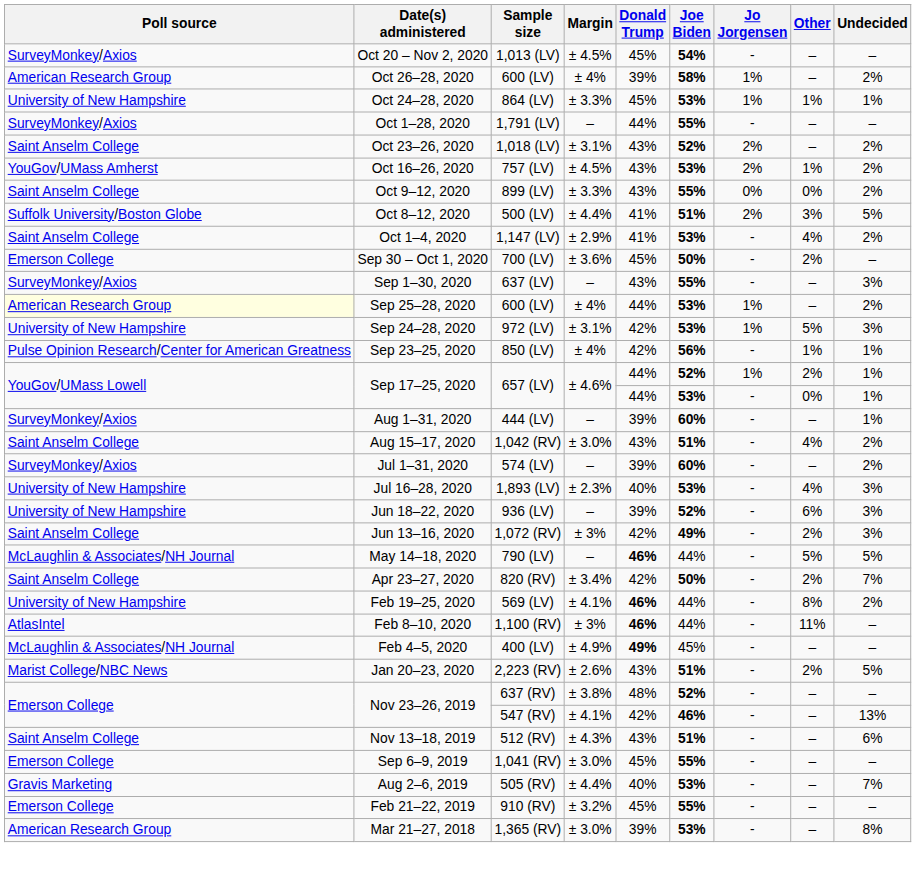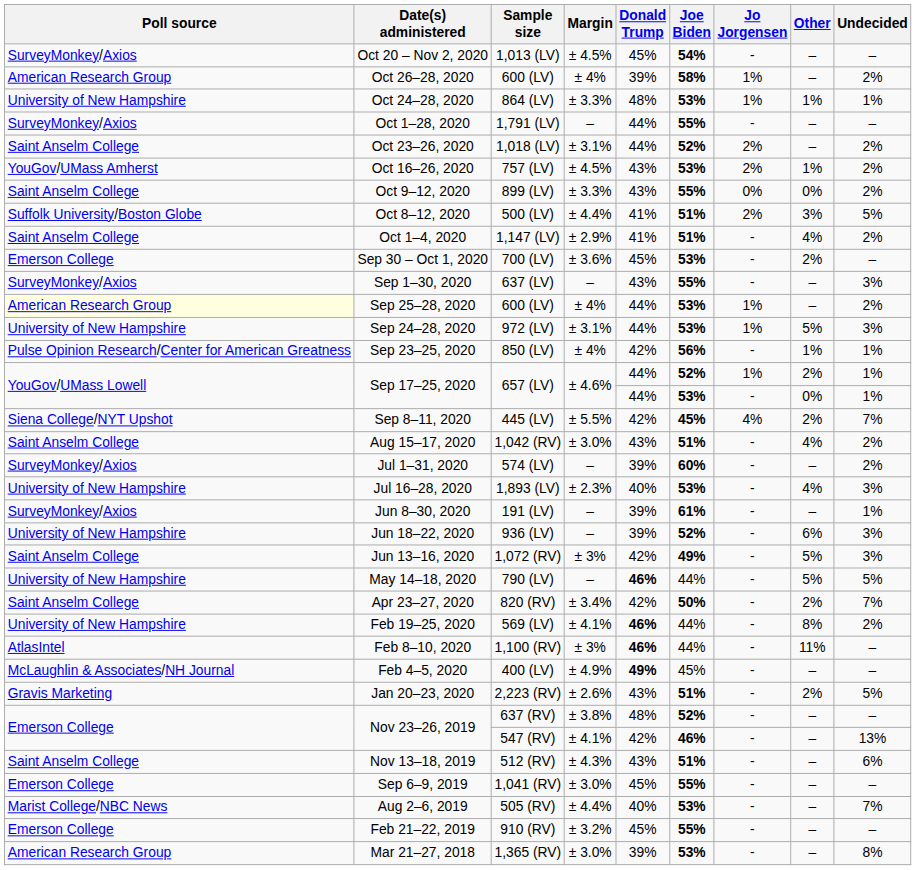Oct 24–28, 2020 | Donald Trump: 45% -> 48%
Oct 23–26, 2020 | Donald Trump: 43% -> 44%
Oct 1–4, 2020 | Joe Biden: 53% -> 51%
Sep 30 – Oct 1, 2020 | Joe Biden: 50% -> 53%
Sep 24–28, 2020 | Donald Trump: 42% -> 44%
+ row: Siena College/NYT Upshot | Sep 8–11, 2020 | 445 (LV) | ± 5.5% | 42% | 45% | 4% | 2% | 7%
- row: SurveyMonkey/Axios | Aug 1–31, 2020 | 444 (LV) | – | 39% | 60% | - | – | 1%
+ row: SurveyMonkey/Axios | Jun 8–30, 2020 | 191 (LV) | – | 39% | 61% | - | – | 1%
Jun 13–16, 2020 | Other: 2% -> 5%
May 14–18, 2020 | Poll source: McLaughlin & Associates/NH Journal -> University of New Hampshire
Jan 20–23, 2020 | Poll source: Marist College/NBC News -> Gravis Marketing
Aug 2–6, 2019 | Poll source: Gravis Marketing -> Marist College/NBC News
